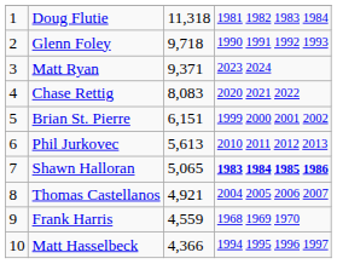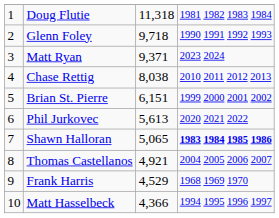Chase Rettig | column 3: 8,083 -> 8,038
Chase Rettig | column 4: 2020 2021 2022 -> 2010 2011 2012 2013
Phil Jurkovec | column 4: 2010 2011 2012 2013 -> 2020 2021 2022
Frank Harris | column 3: 4,559 -> 4,529
